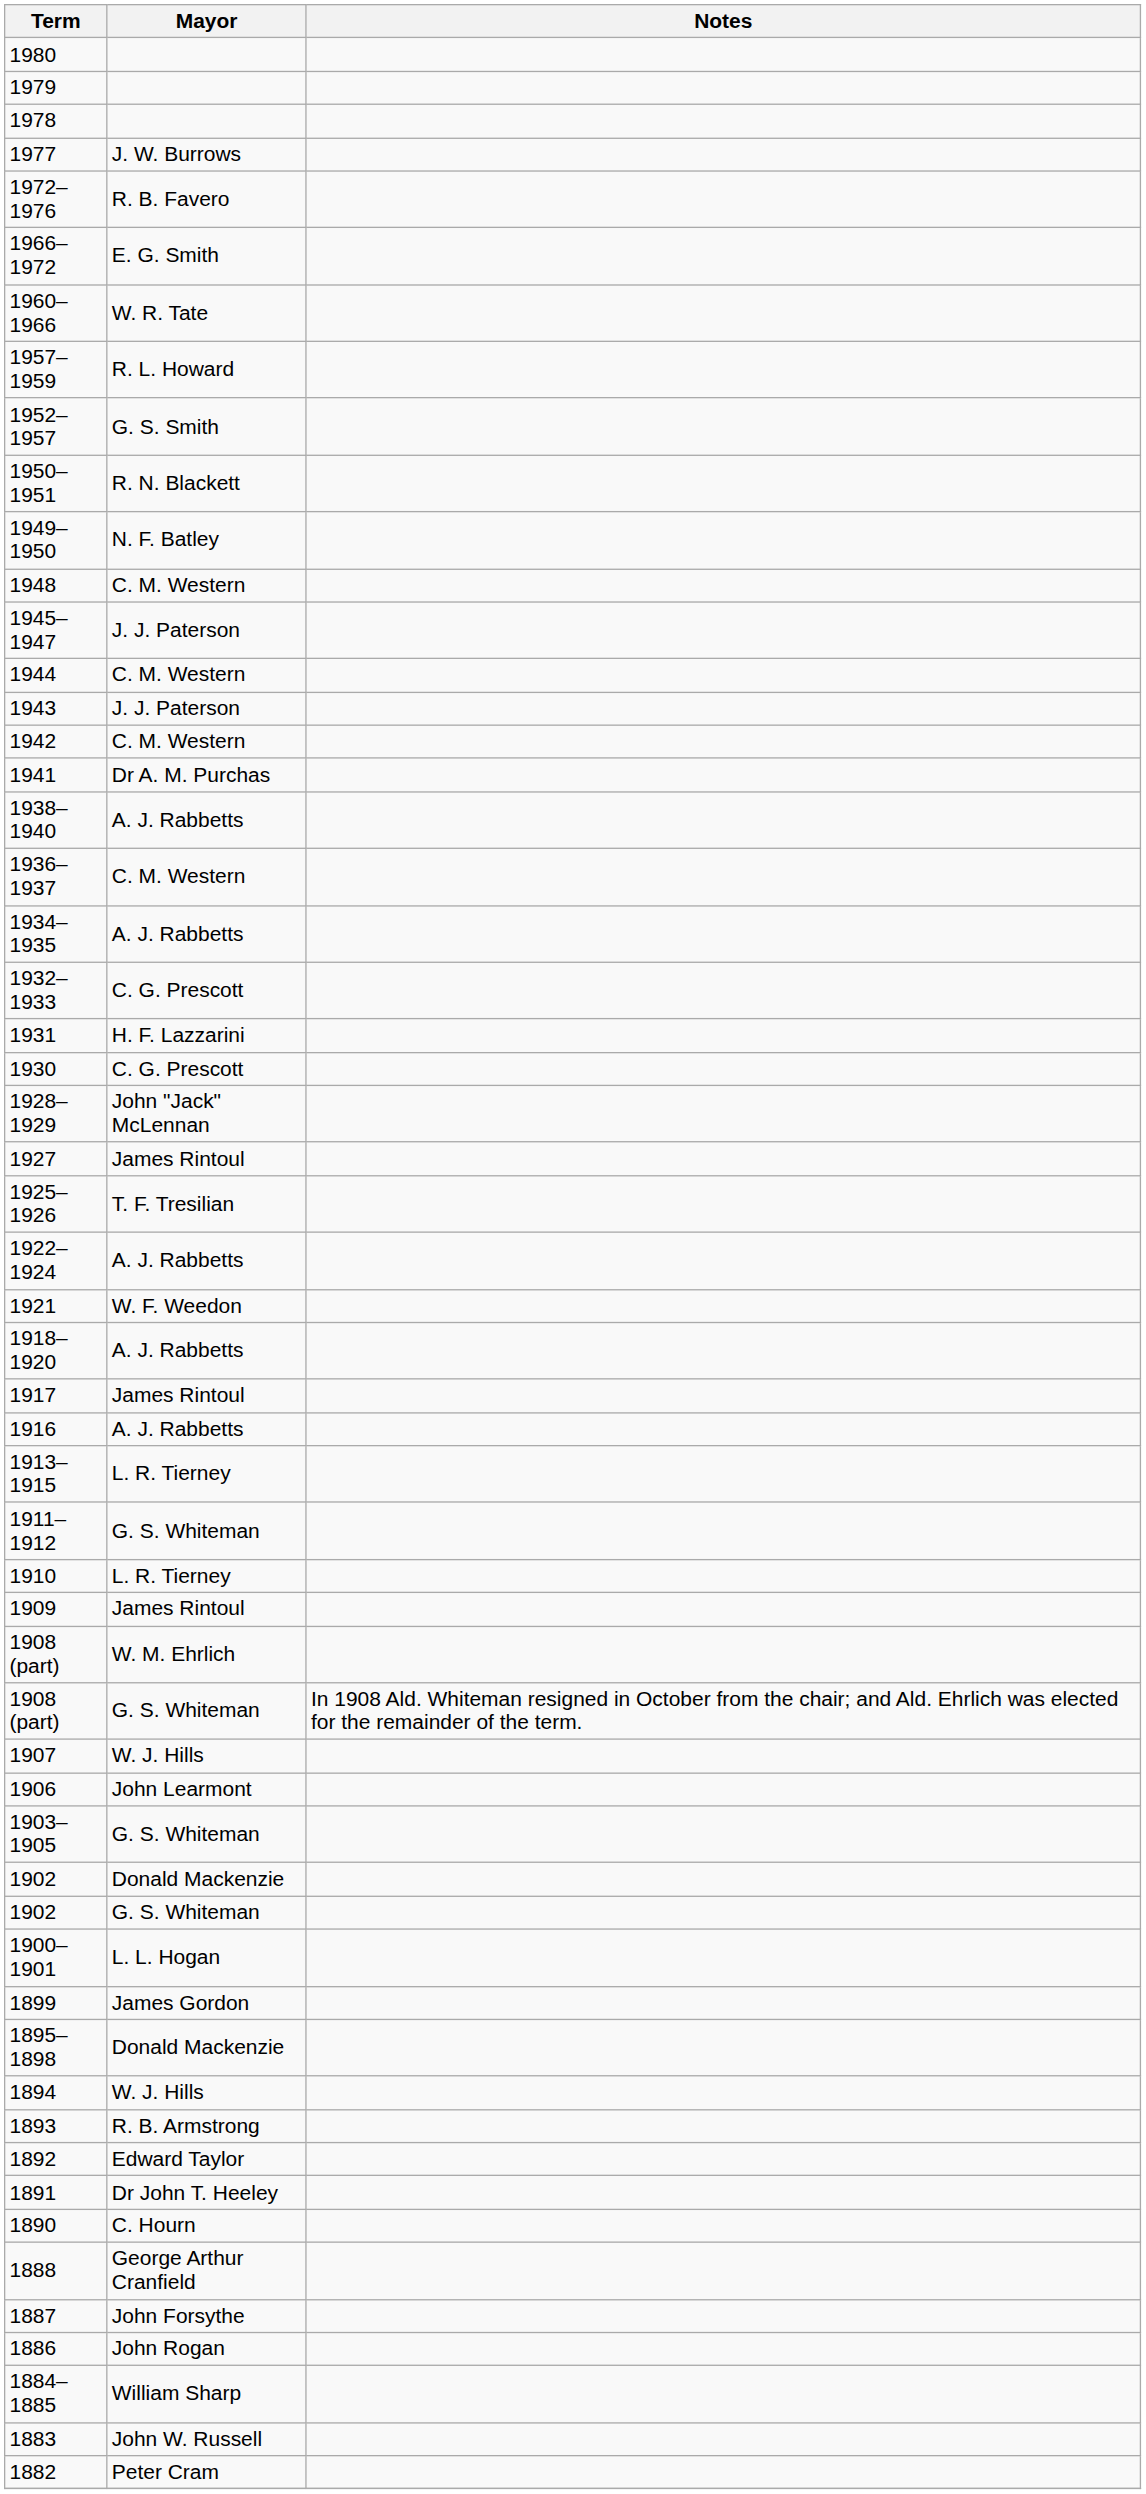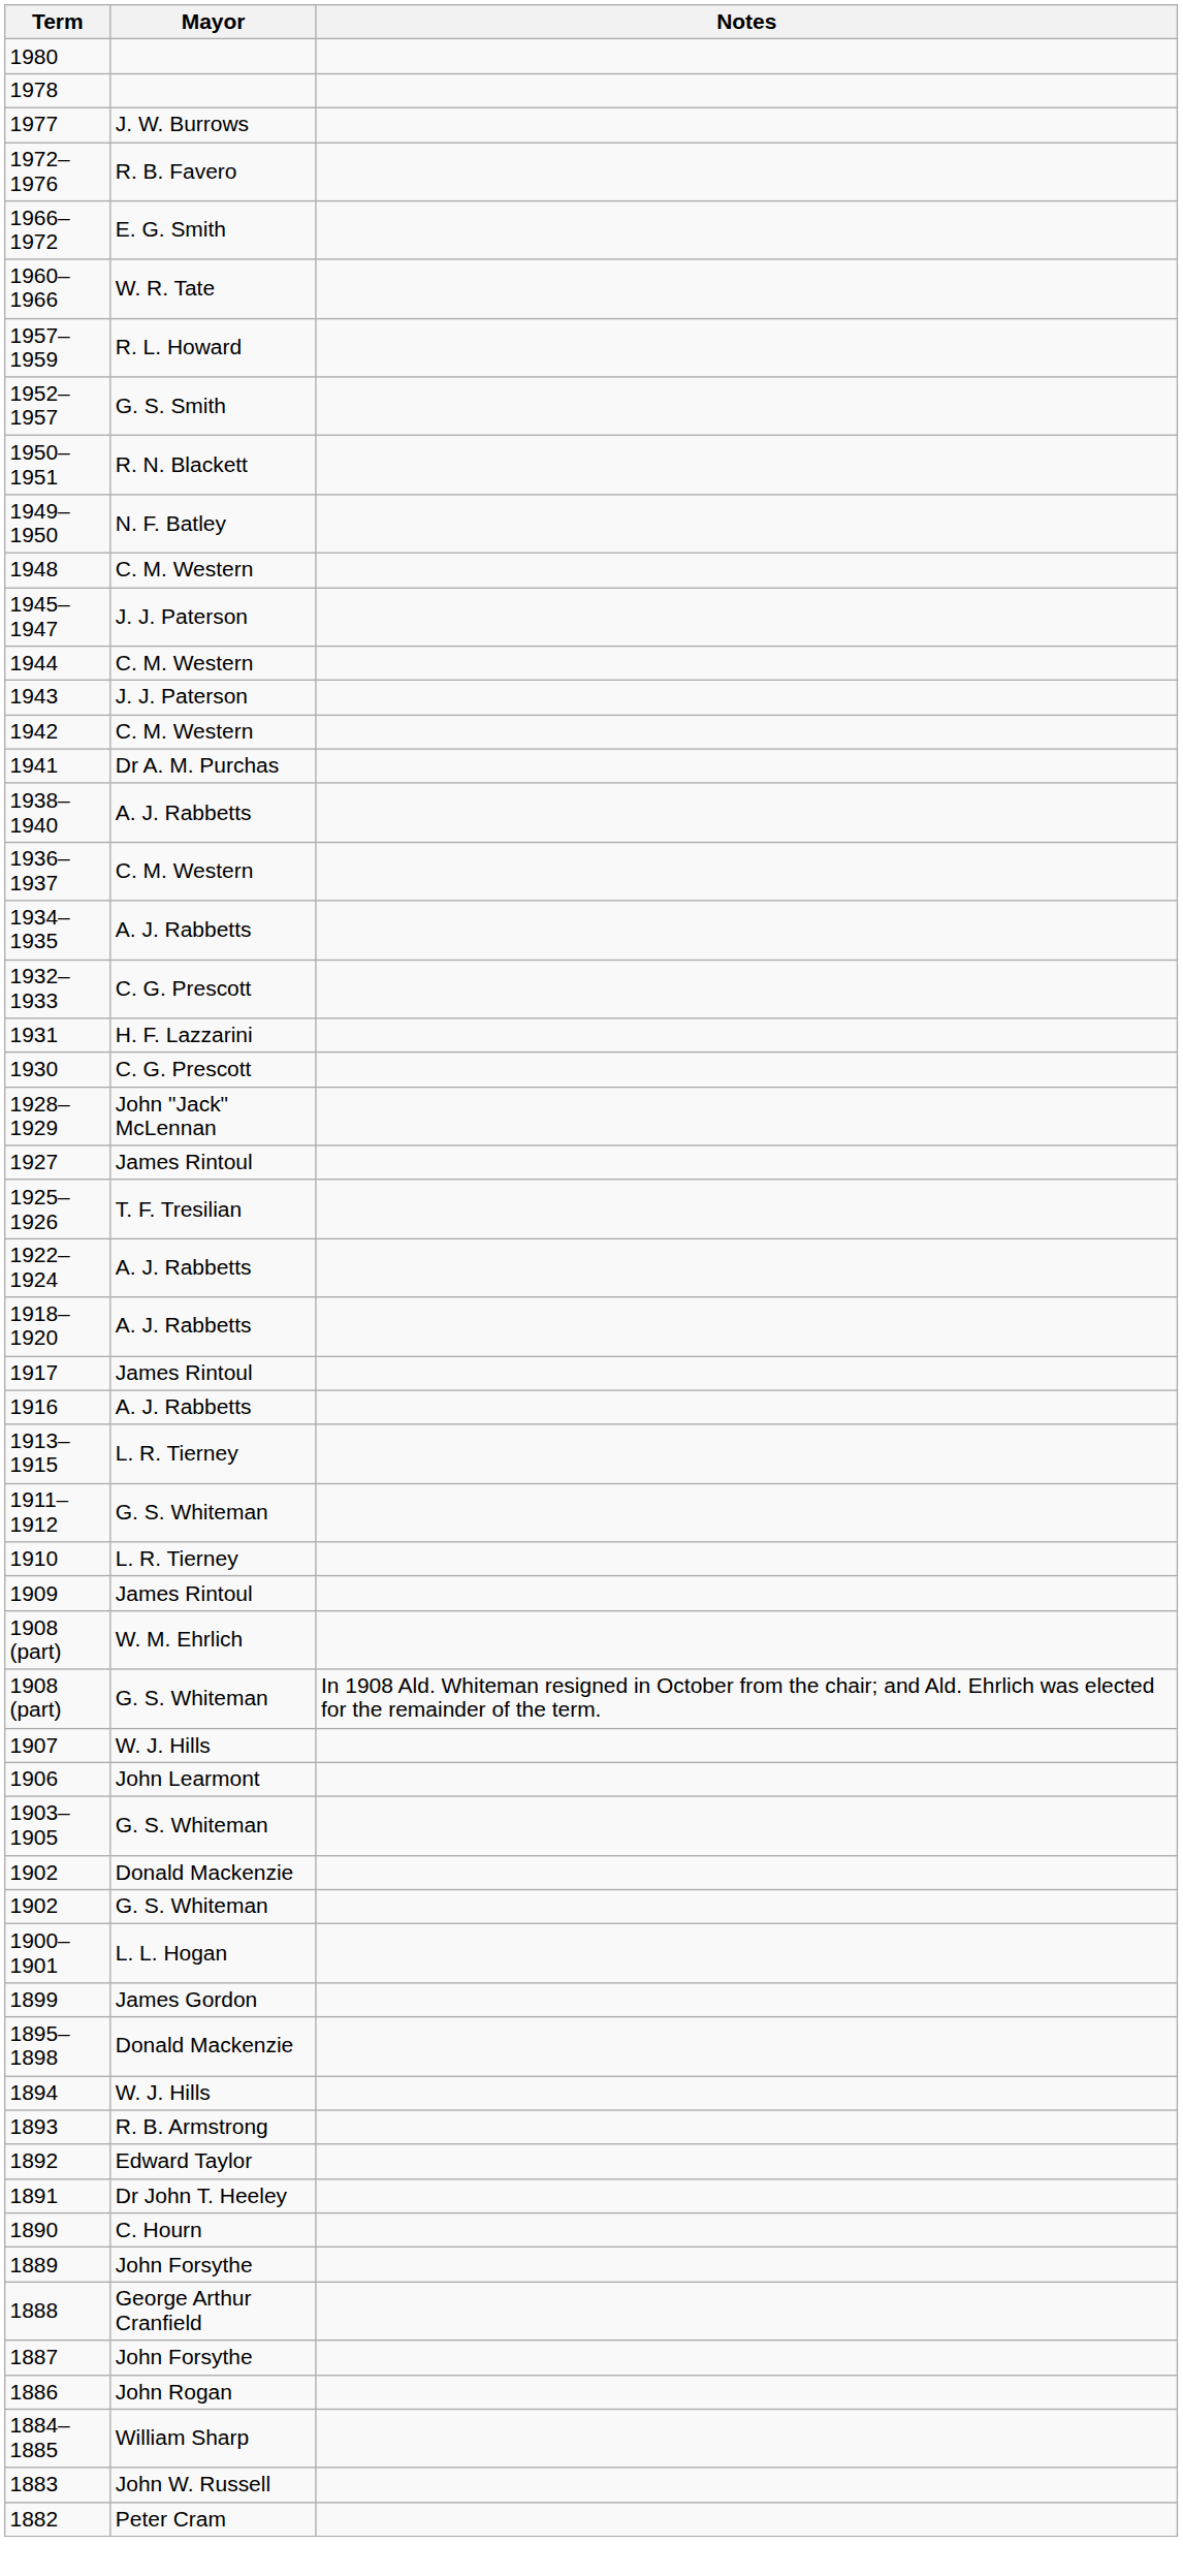- row: 1979
- row: 1921 | W. F. Weedon
+ row: 1889 | John Forsythe
